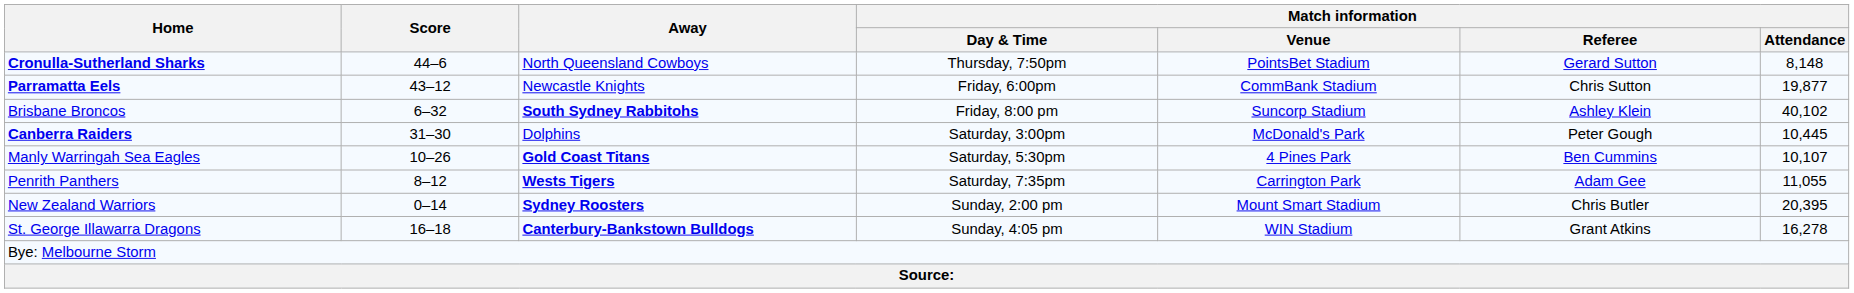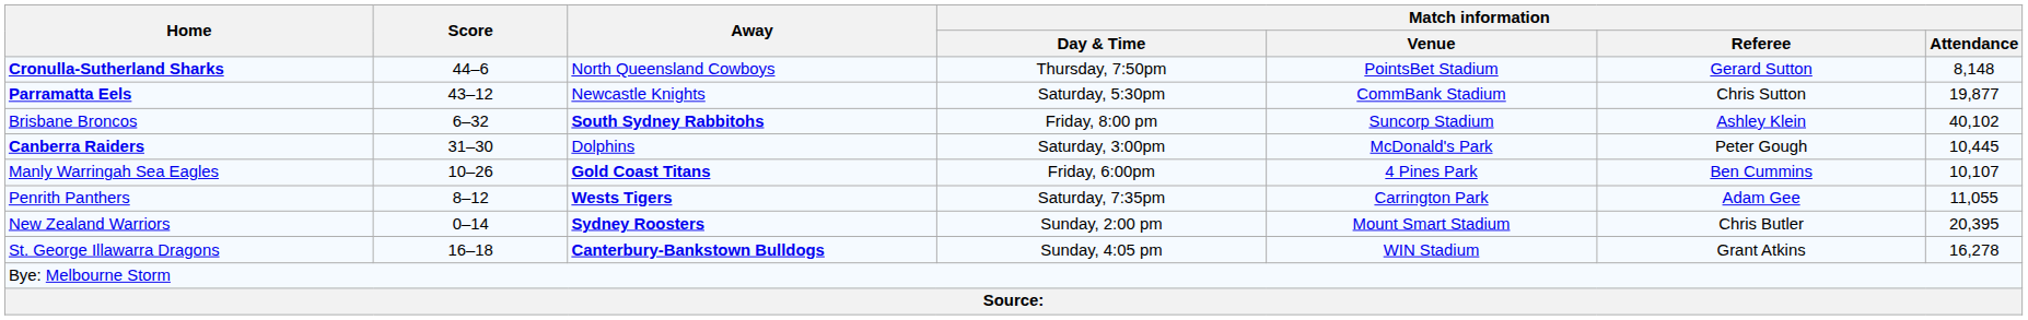Parramatta Eels | Match information / Day & Time: Friday, 6:00pm -> Saturday, 5:30pm
Manly Warringah Sea Eagles | Match information / Day & Time: Saturday, 5:30pm -> Friday, 6:00pm
